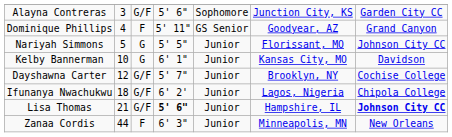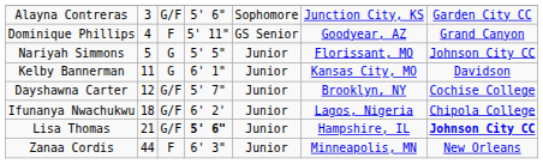Kelby Bannerman | column 2: 10 -> 11
